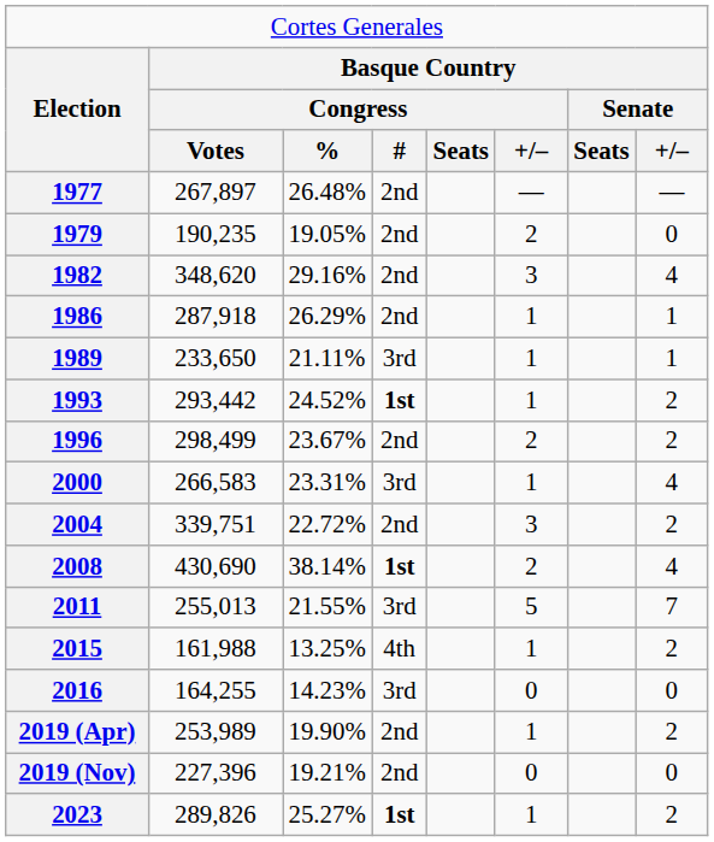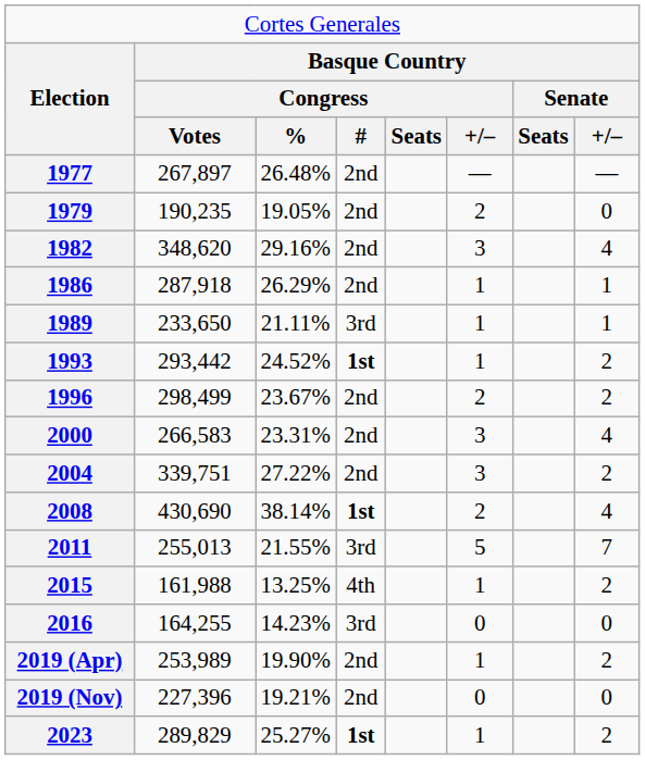2000 | column 4: 3rd -> 2nd
2000 | column 6: 1 -> 3
2004 | column 3: 22.72% -> 27.22%
2023 | column 2: 289,826 -> 289,829
